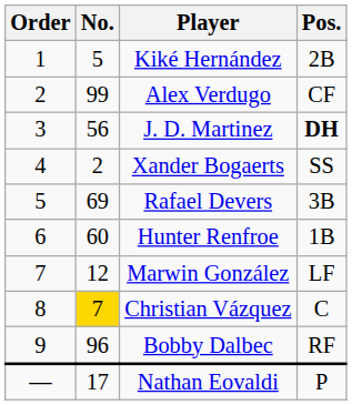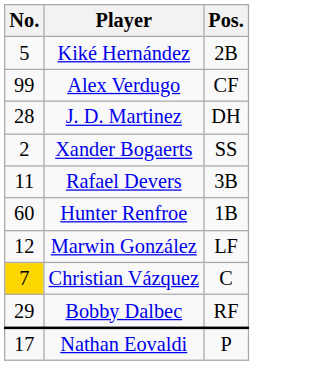- column: Order | 1 | 2 | 3 | 4 | 5 | 6 | 7 | 8 | 9 | —
J. D. Martinez | No.: 56 -> 28
J. D. Martinez | Pos.: bold -> normal
Rafael Devers | No.: 69 -> 11
Bobby Dalbec | No.: 96 -> 29
